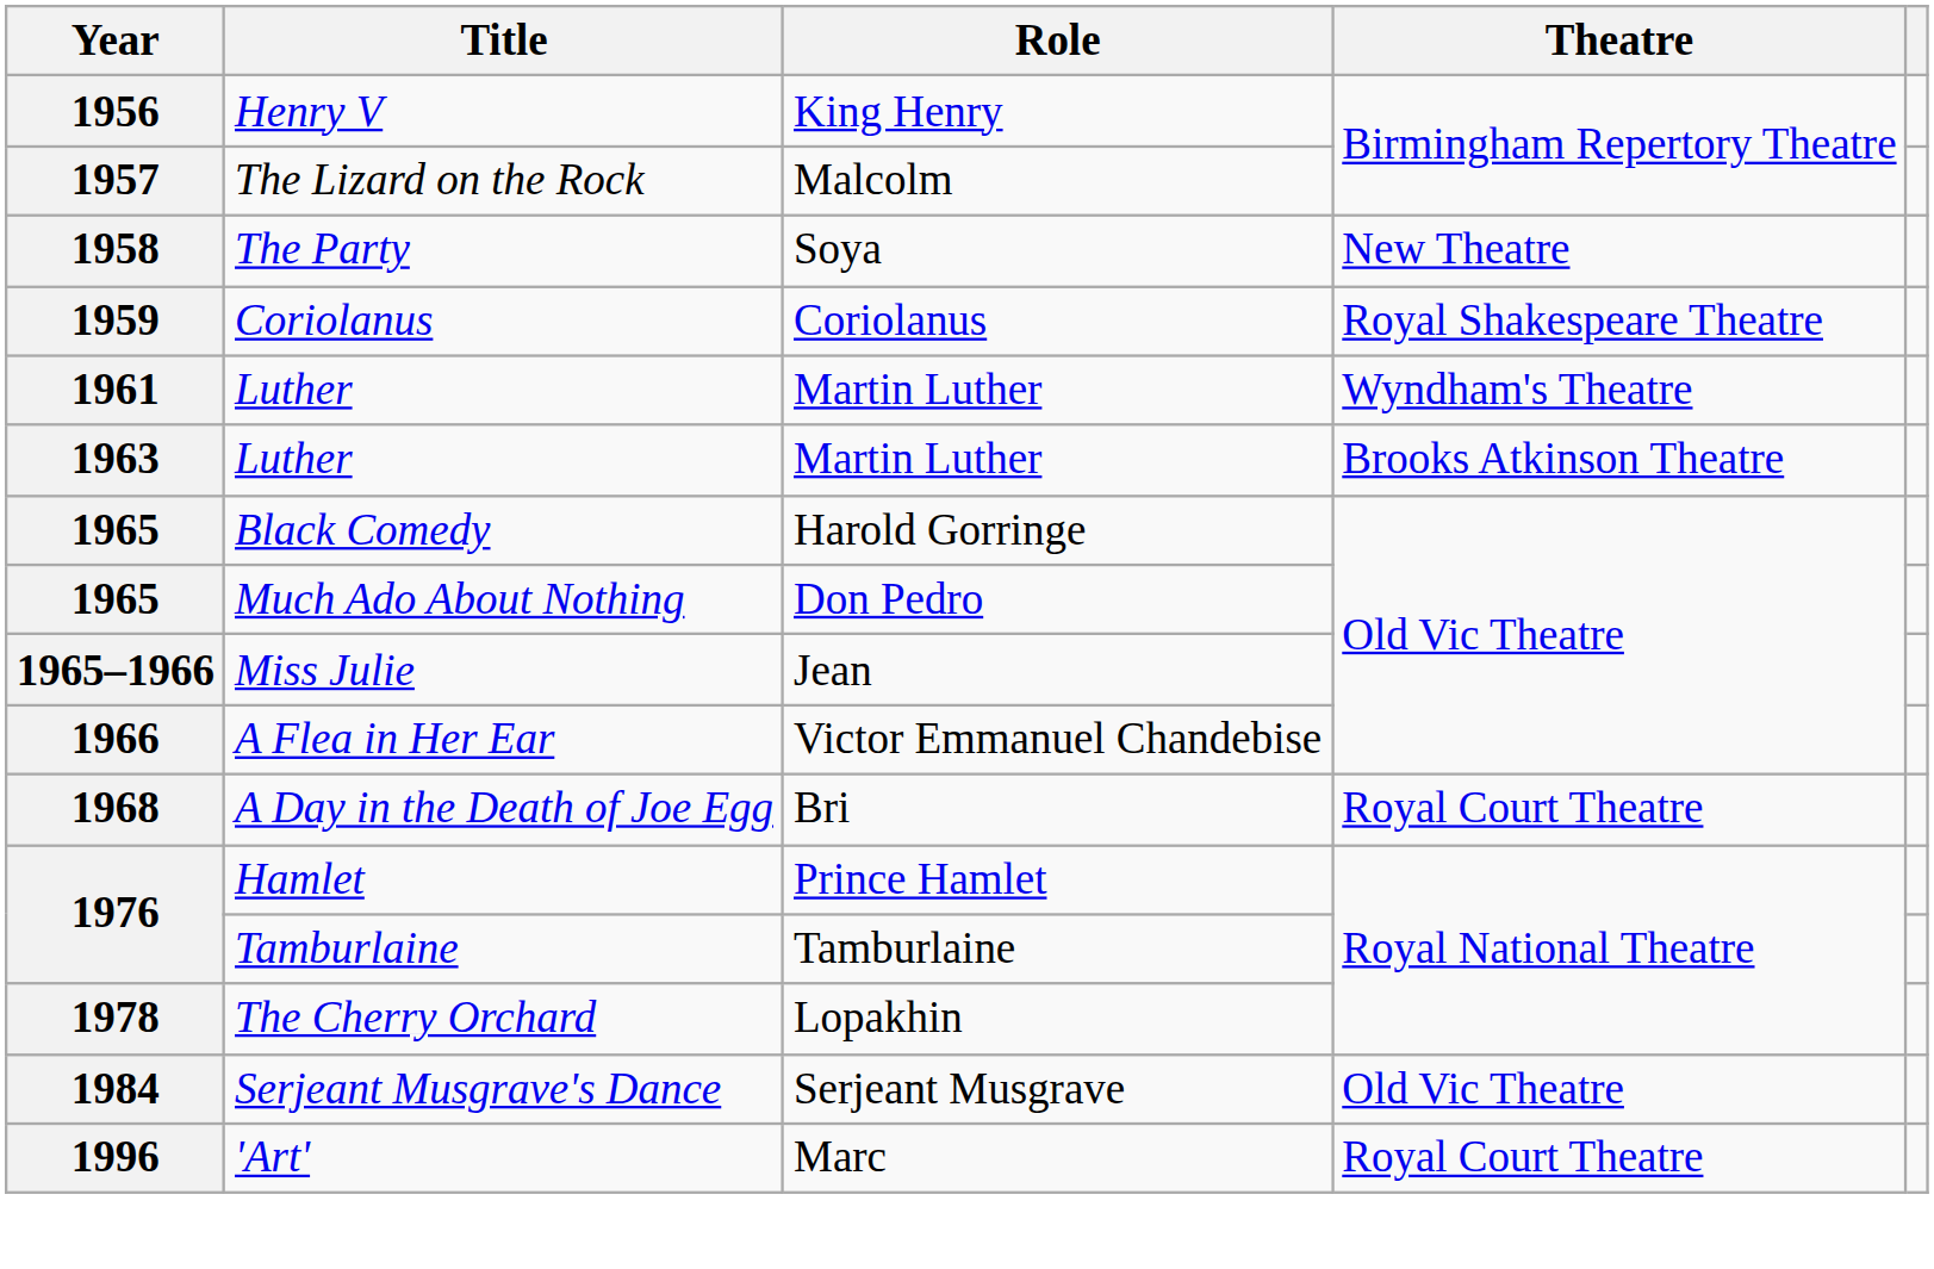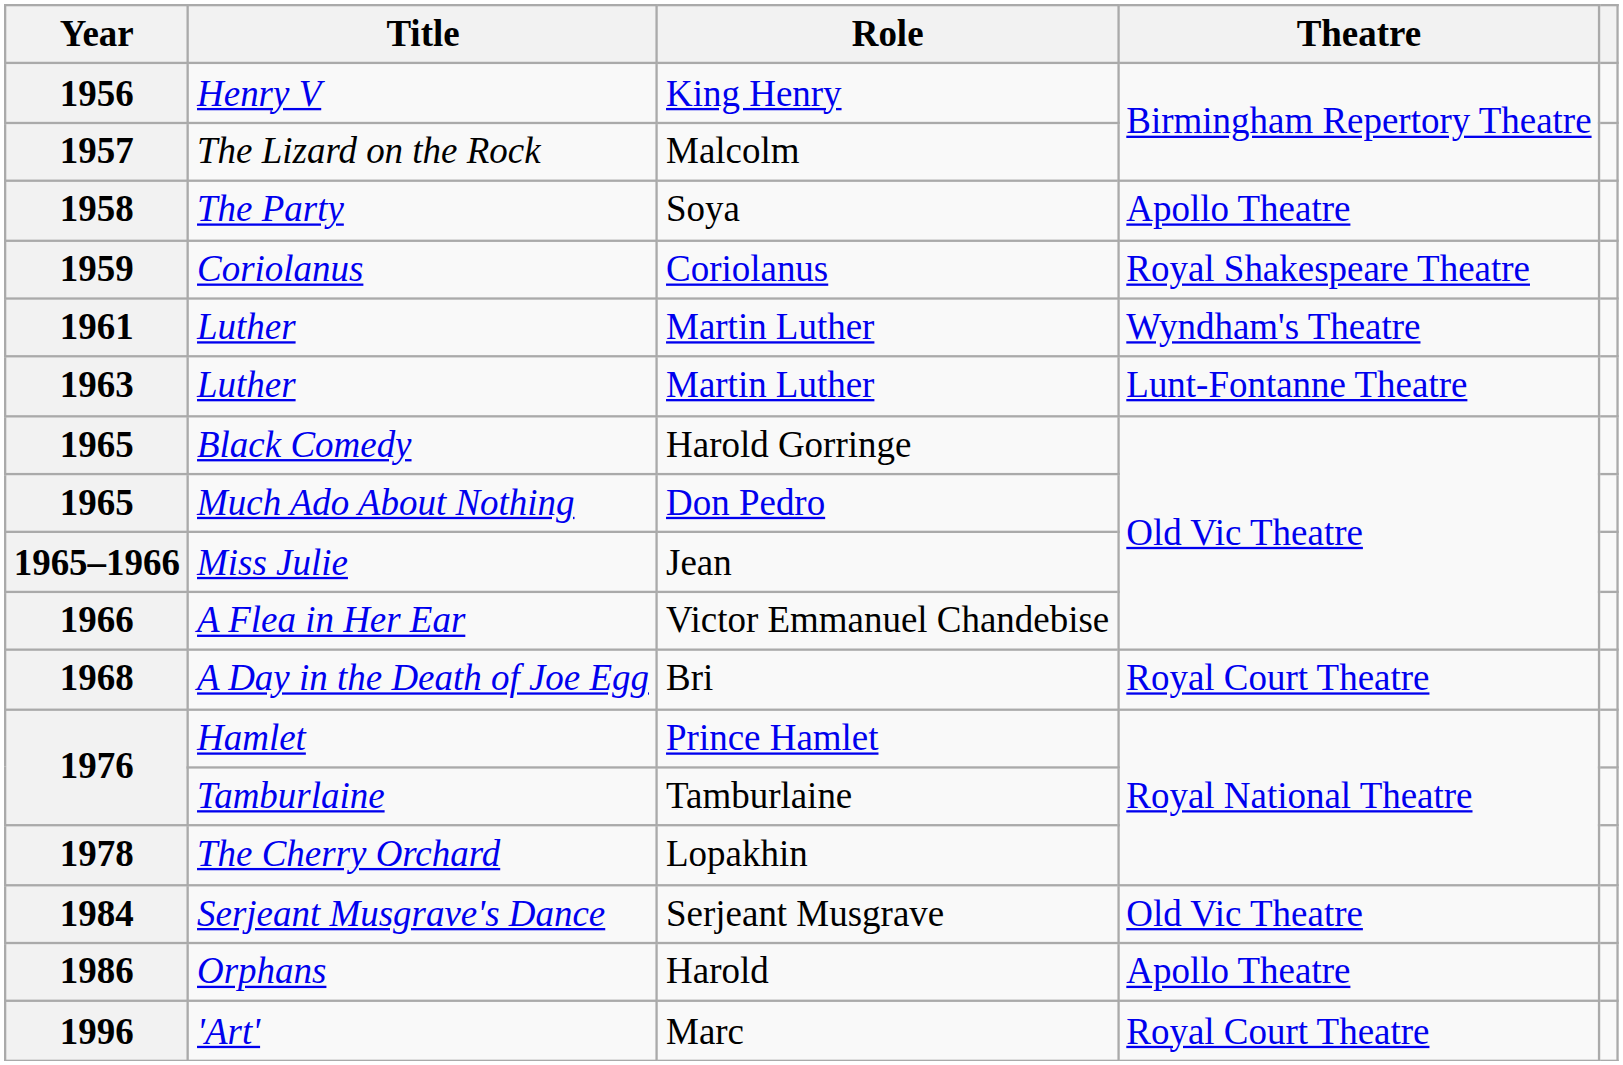The Party | Theatre: New Theatre -> Apollo Theatre
1963 / Luther | Theatre: Brooks Atkinson Theatre -> Lunt-Fontanne Theatre
+ row: 1986 | Orphans | Harold | Apollo Theatre
